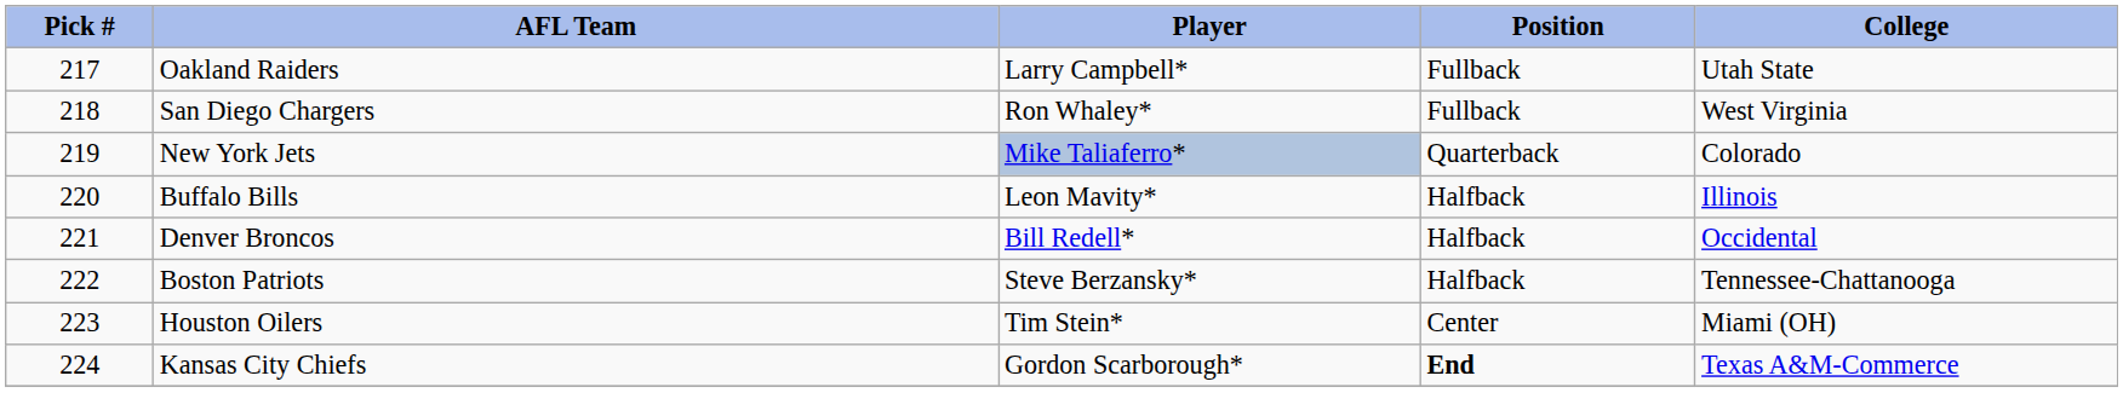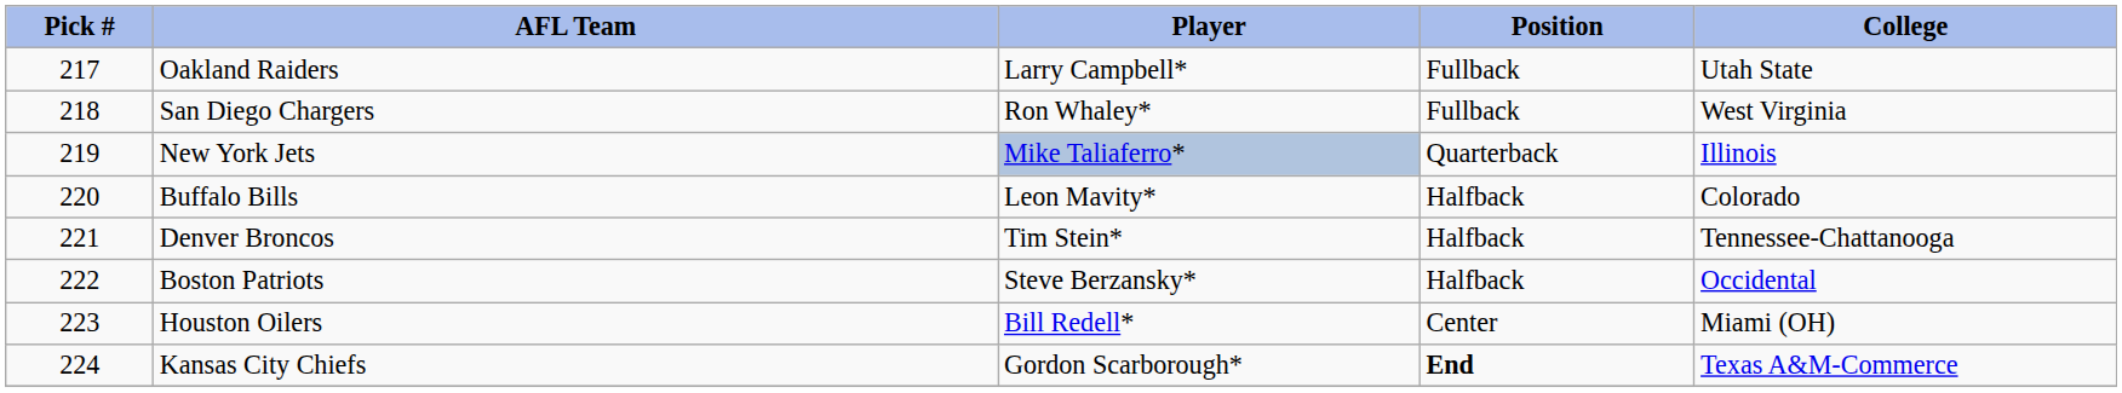New York Jets | College: Colorado -> Illinois
Buffalo Bills | College: Illinois -> Colorado
Denver Broncos | Player: Bill Redell* -> Tim Stein*
Denver Broncos | College: Occidental -> Tennessee-Chattanooga
Boston Patriots | College: Tennessee-Chattanooga -> Occidental
Houston Oilers | Player: Tim Stein* -> Bill Redell*
